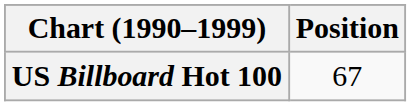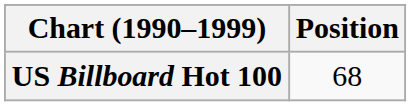US Billboard Hot 100 | Position: 67 -> 68
